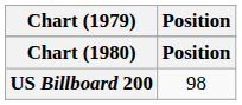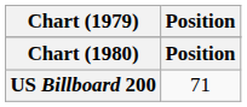US Billboard 200 | Position: 98 -> 71
